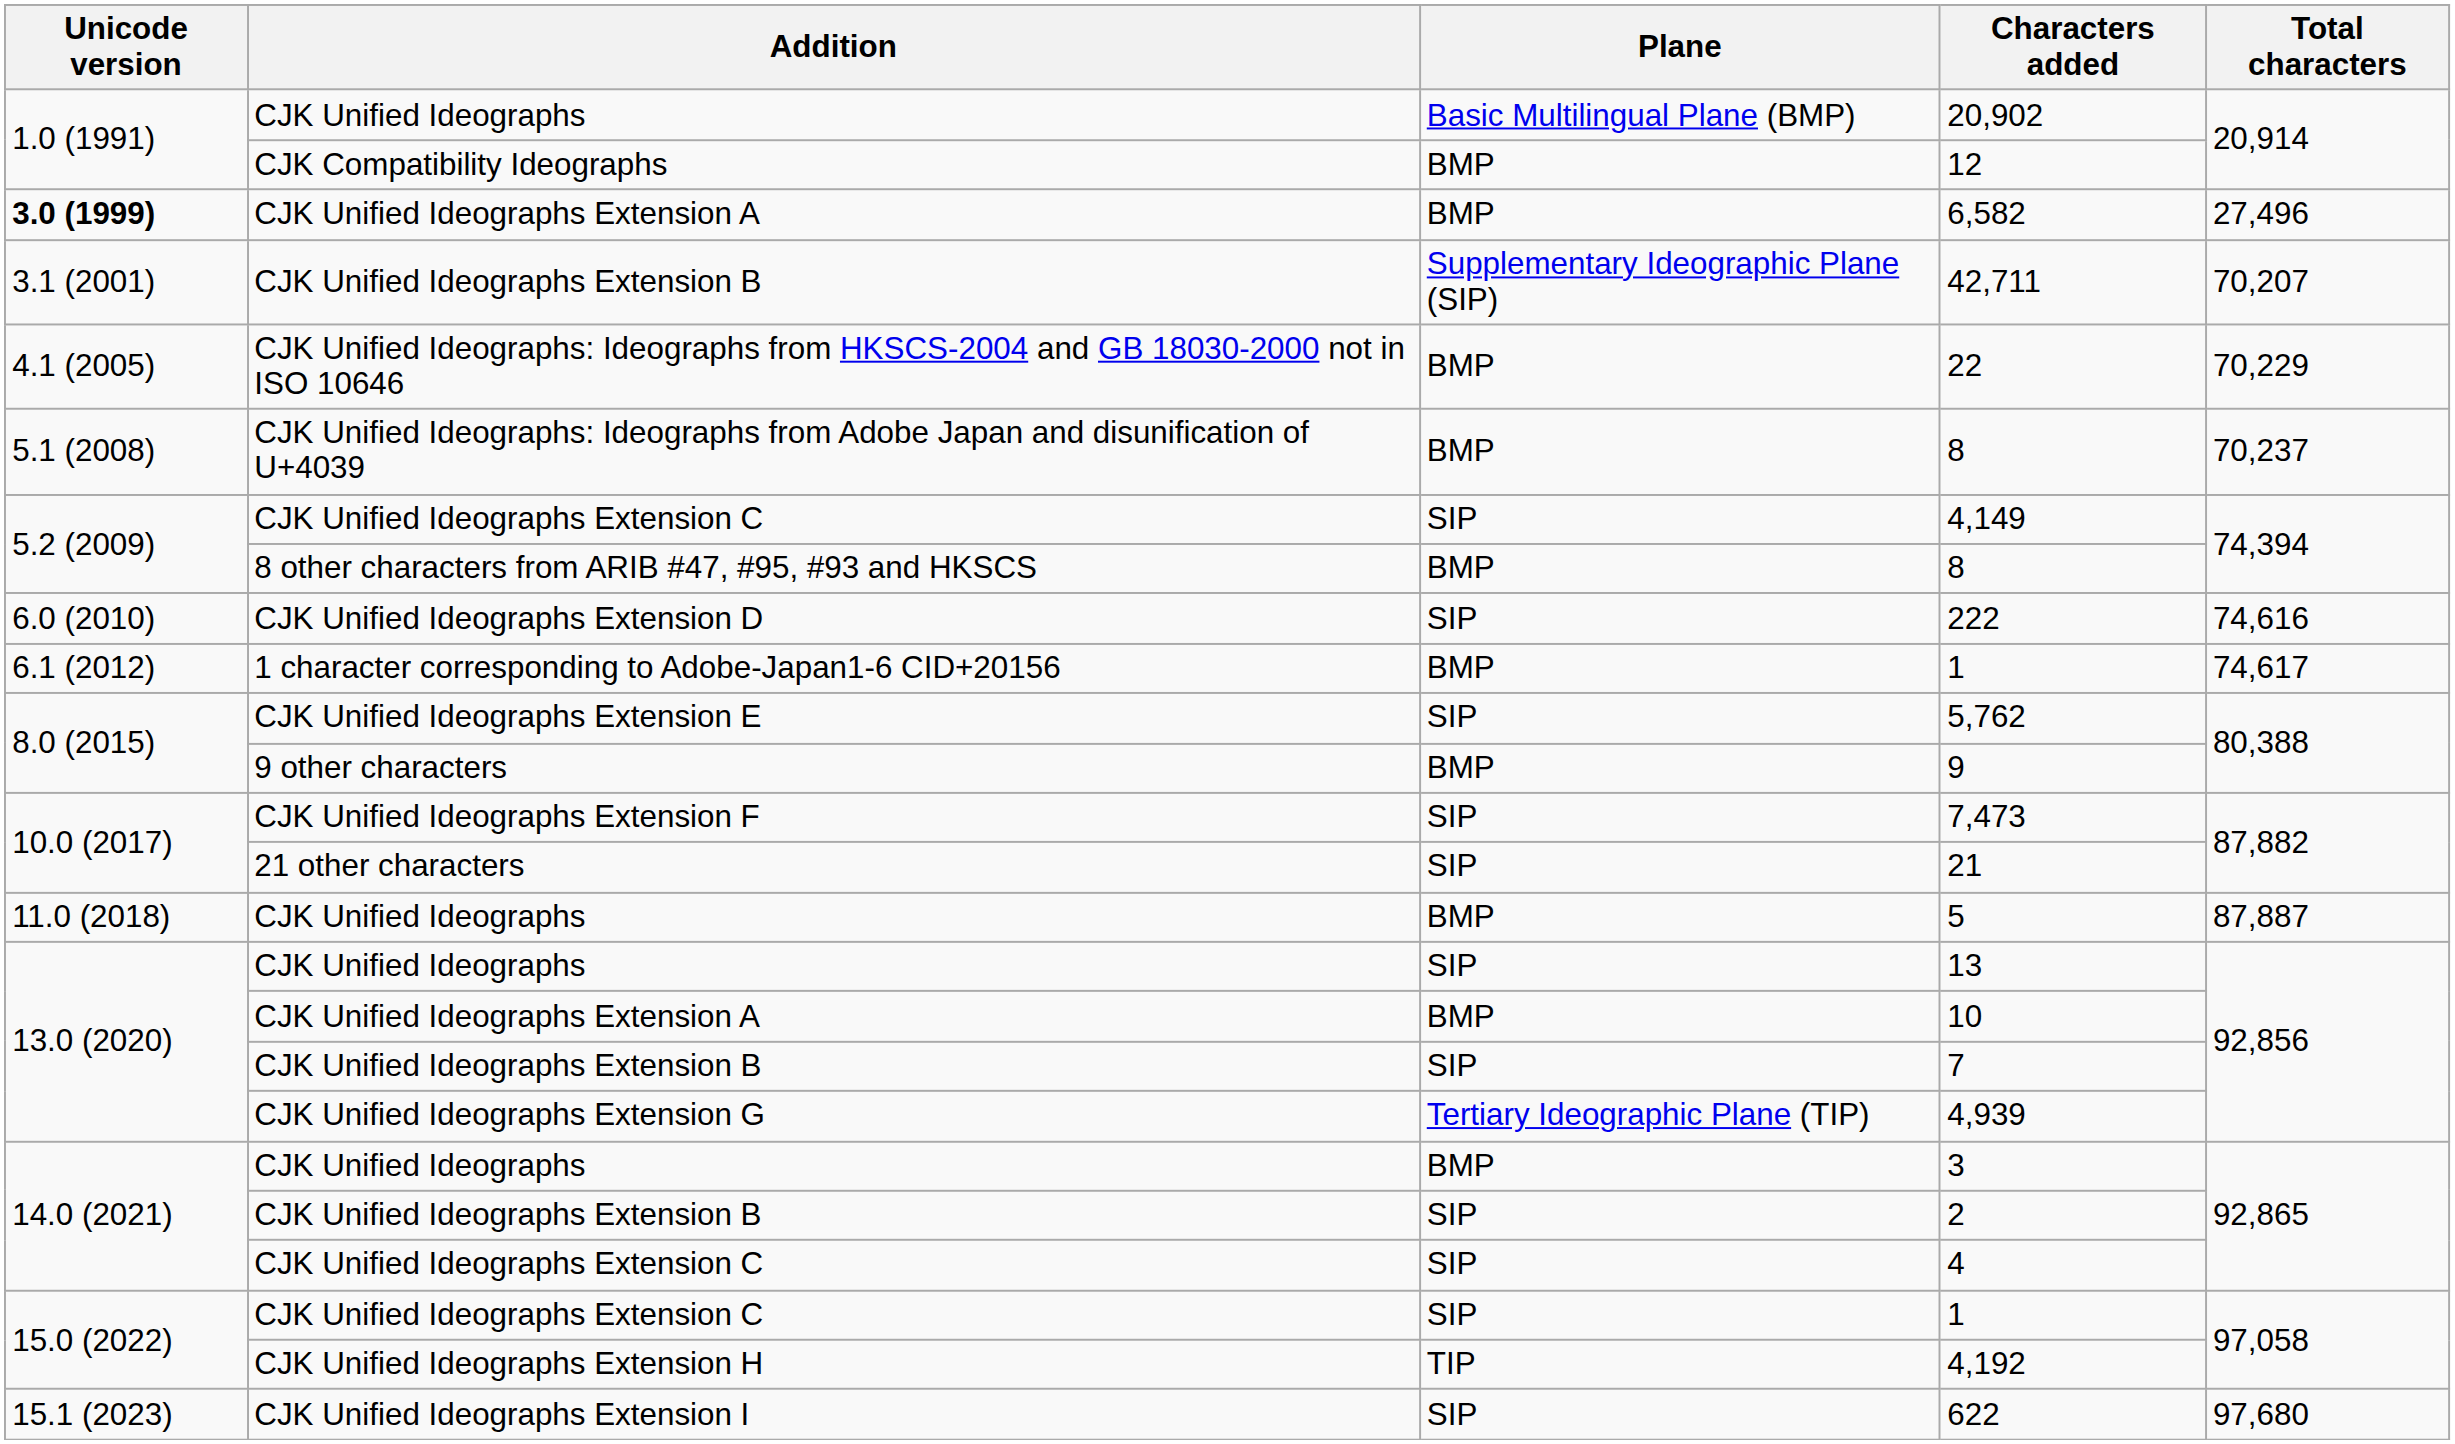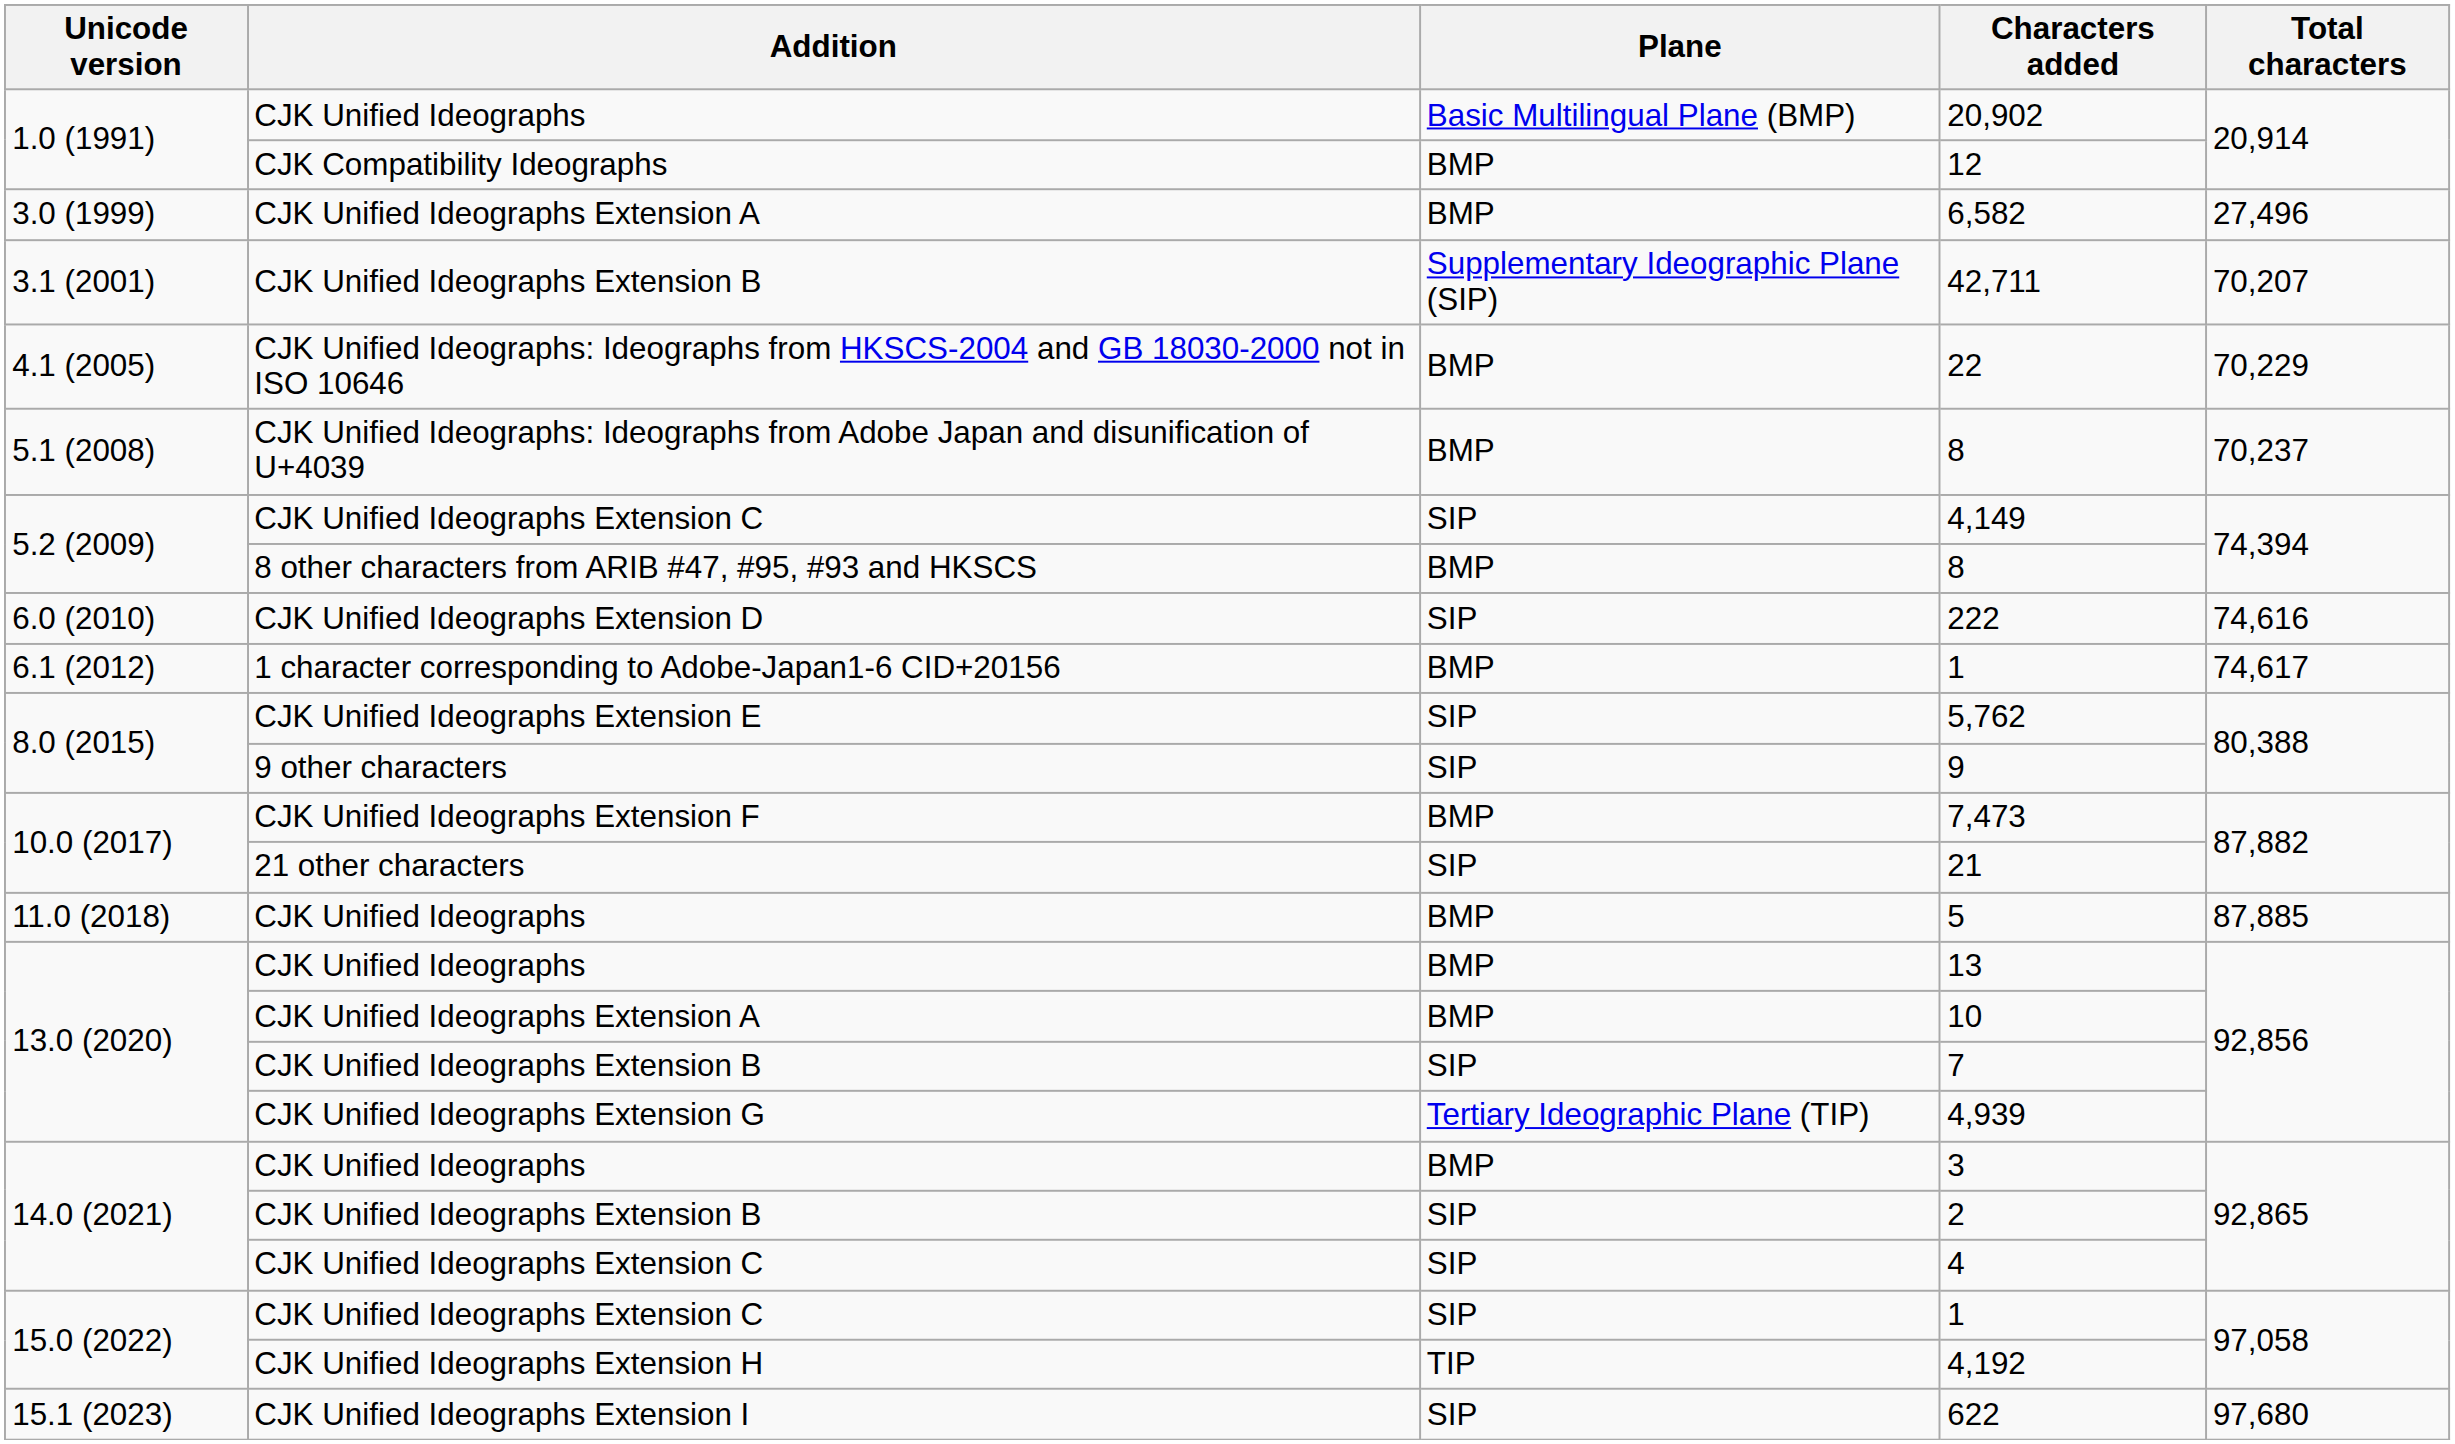6,582 | Unicode version: bold -> normal
9 | Plane: BMP -> SIP
7,473 | Plane: SIP -> BMP
5 | Total characters: 87,887 -> 87,885
13 | Plane: SIP -> BMP
